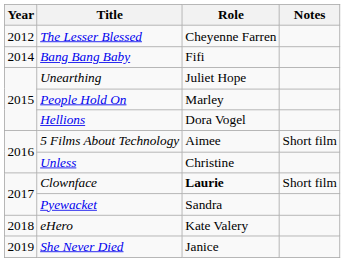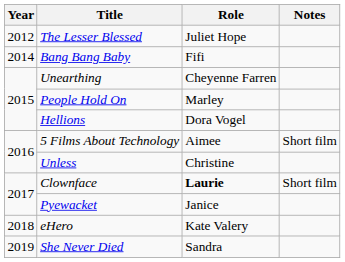The Lesser Blessed | Role: Cheyenne Farren -> Juliet Hope
Unearthing | Role: Juliet Hope -> Cheyenne Farren
Pyewacket | Role: Sandra -> Janice
She Never Died | Role: Janice -> Sandra
